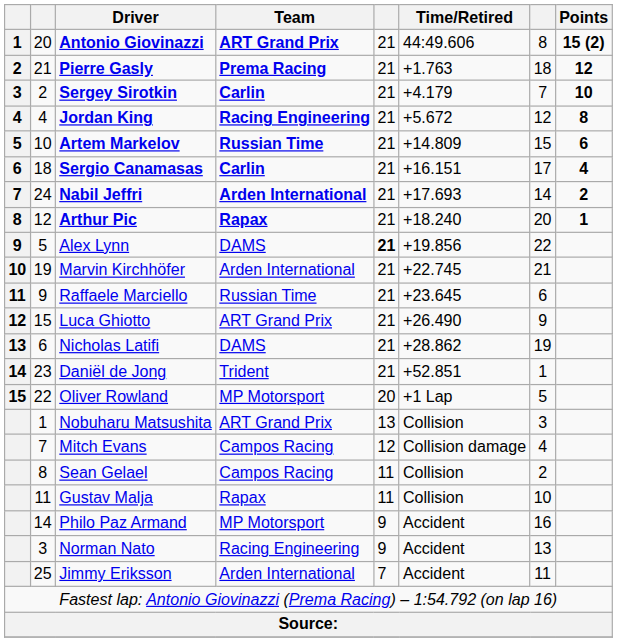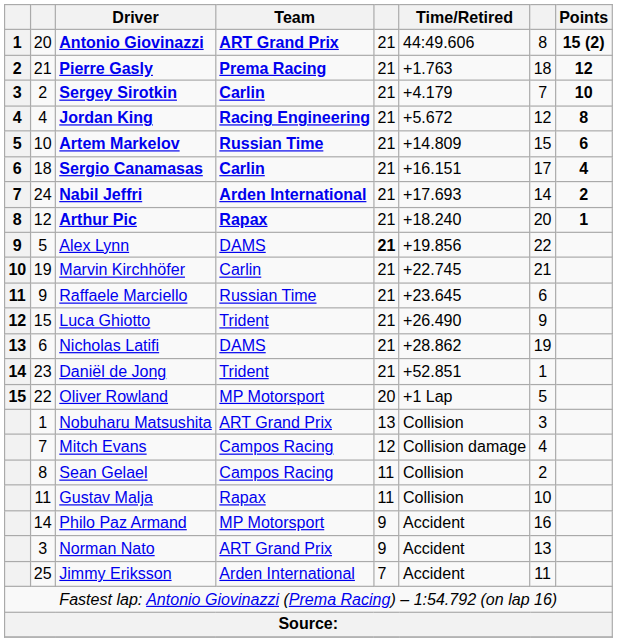Marvin Kirchhöfer | Team: Arden International -> Carlin
Luca Ghiotto | Team: ART Grand Prix -> Trident
Norman Nato | Team: Racing Engineering -> ART Grand Prix
